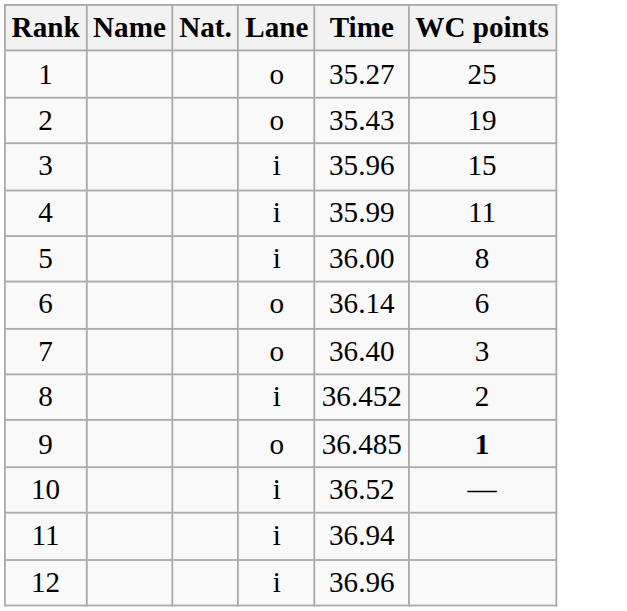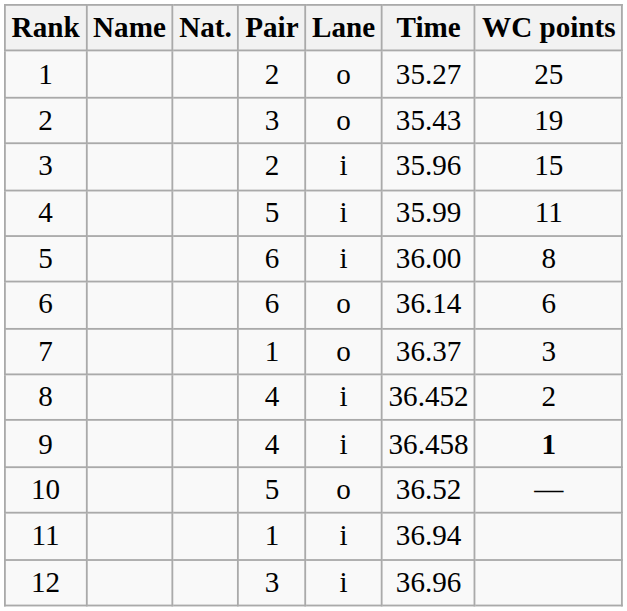+ column: Pair | 2 | 3 | 2 | 5 | 6 | 6 | 1 | 4 | 4 | 5 | 1 | 3
7 | Time: 36.40 -> 36.37
9 | Lane: o -> i
9 | Time: 36.485 -> 36.458
10 | Lane: i -> o
